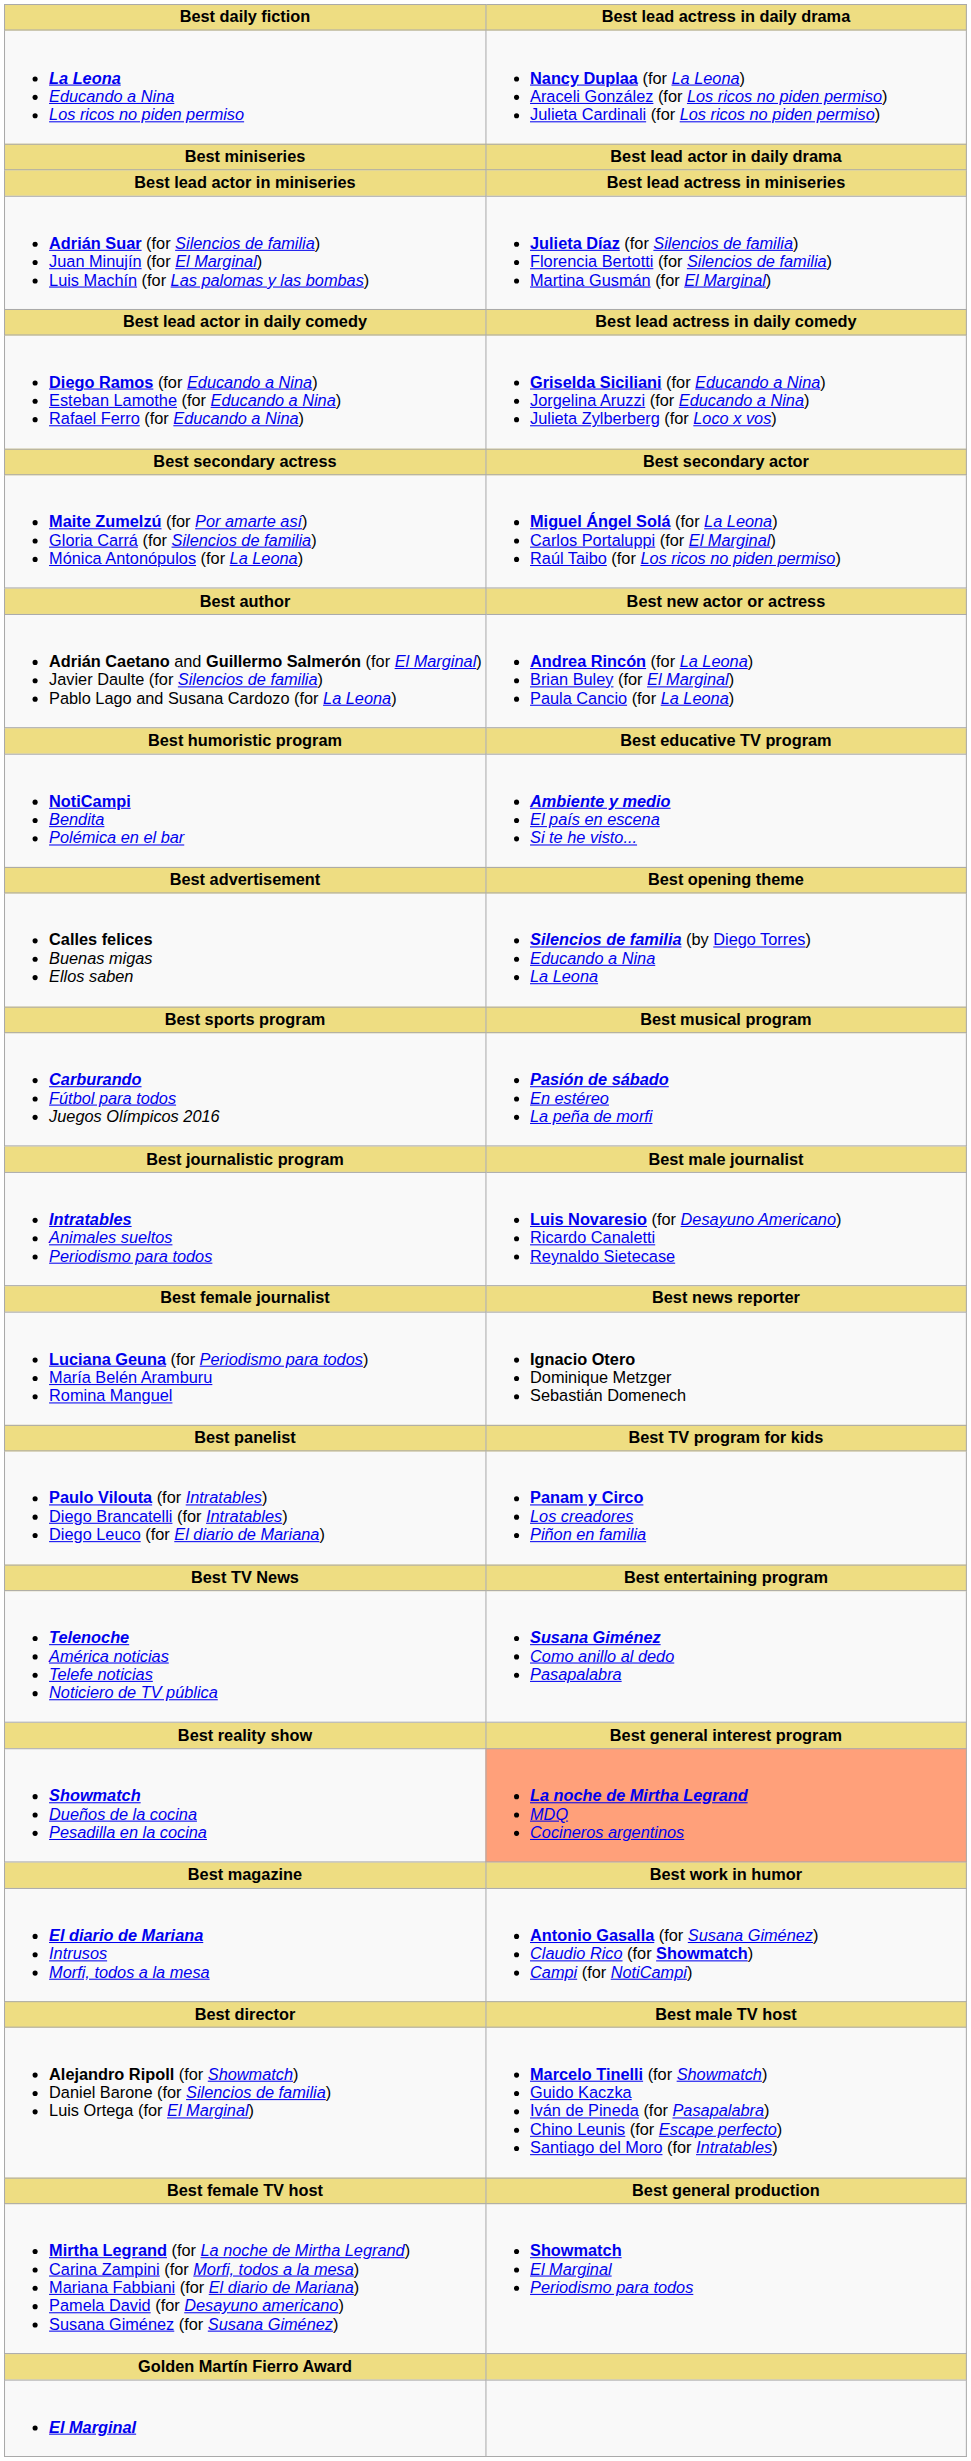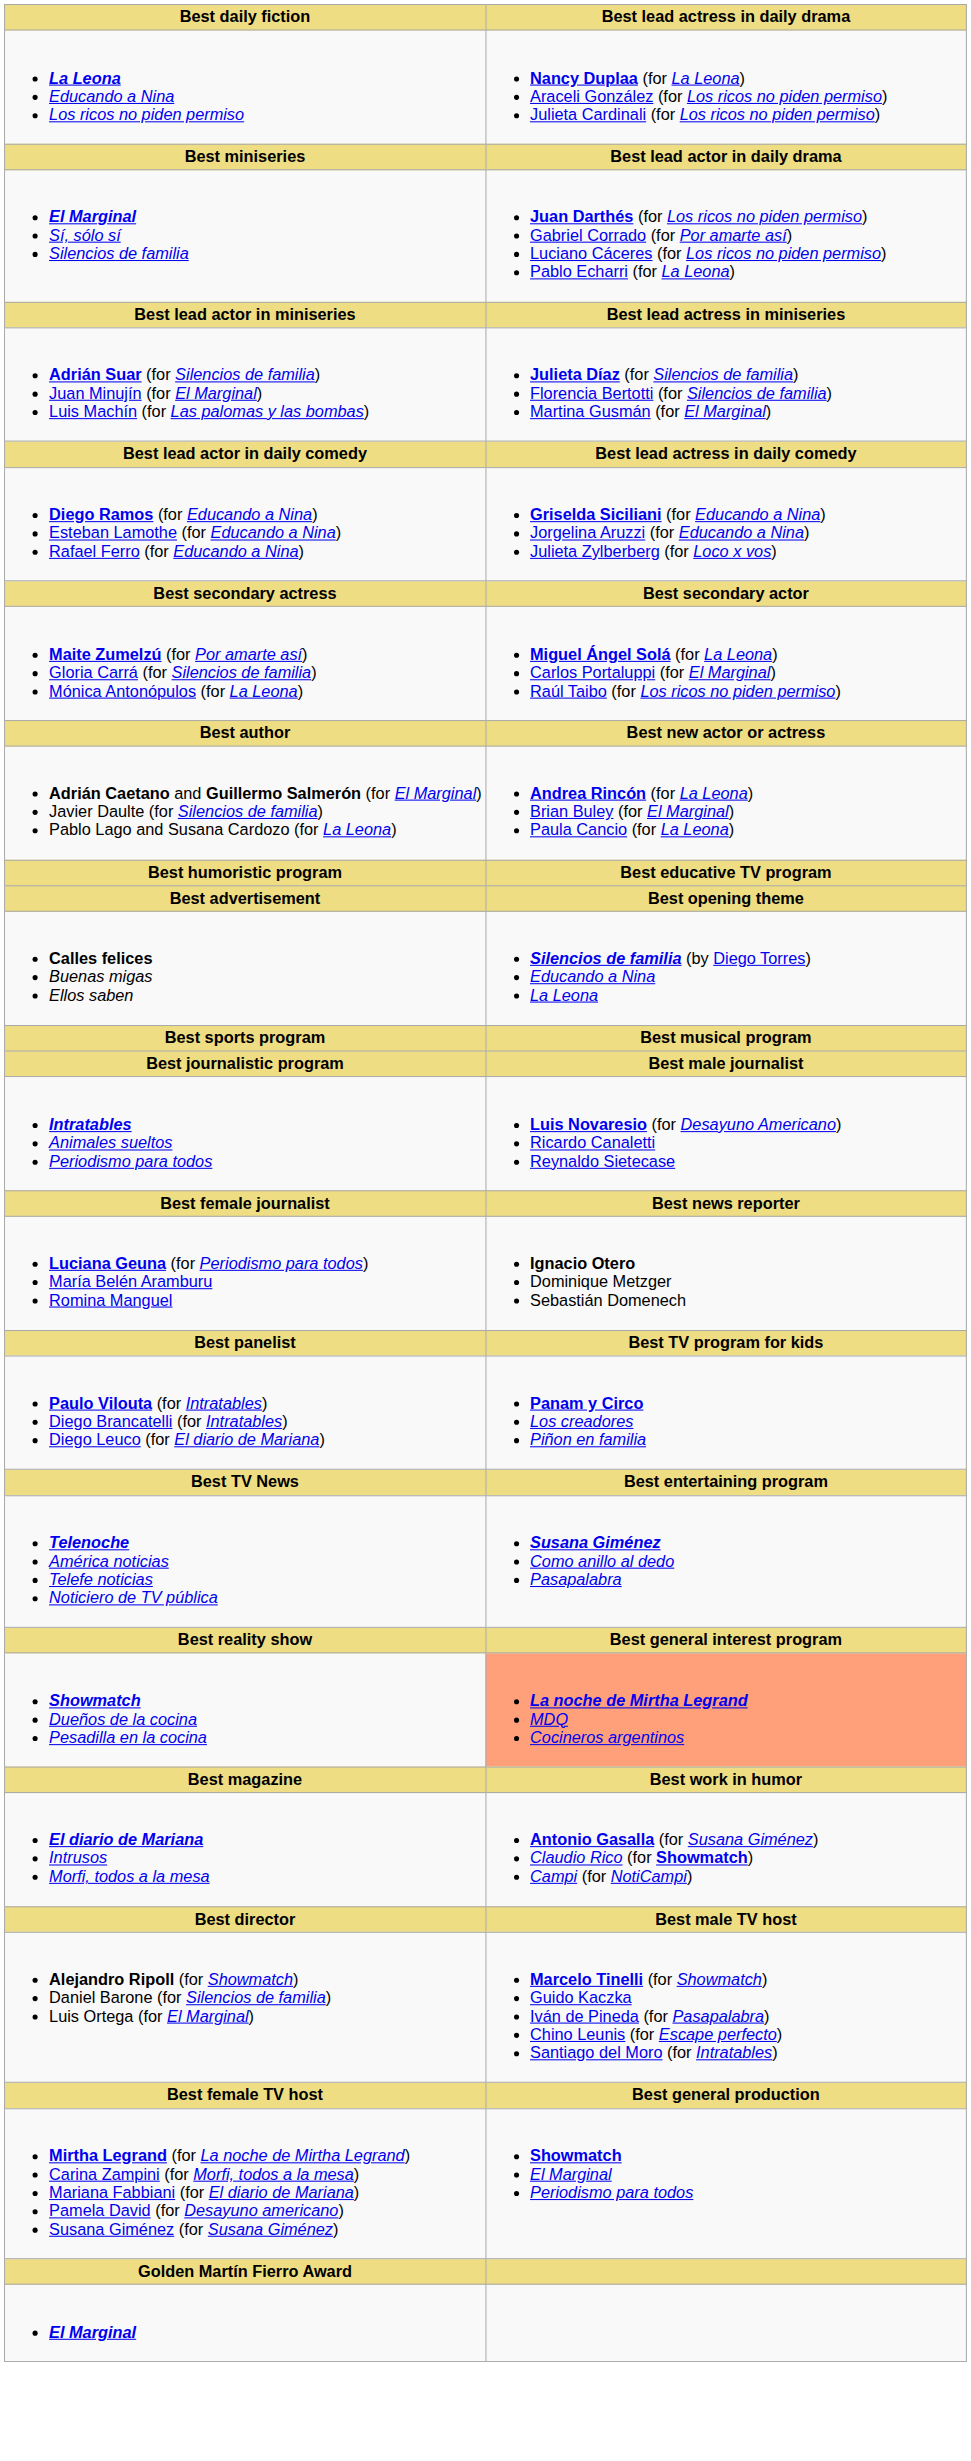+ row: El Marginal Sí, sólo sí Silencios de familia | Juan Darthés (for Los ricos no piden permiso) Gabriel Corrado (for Por amarte así) Luciano Cáceres (for Los ricos no piden permiso) Pablo Echarri (for La Leona)
- row: NotiCampi Bendita Polémica en el bar | Ambiente y medio El país en escena Si te he visto...
- row: Carburando Fútbol para todos Juegos Olímpicos 2016 | Pasión de sábado En estéreo La peña de morfi
